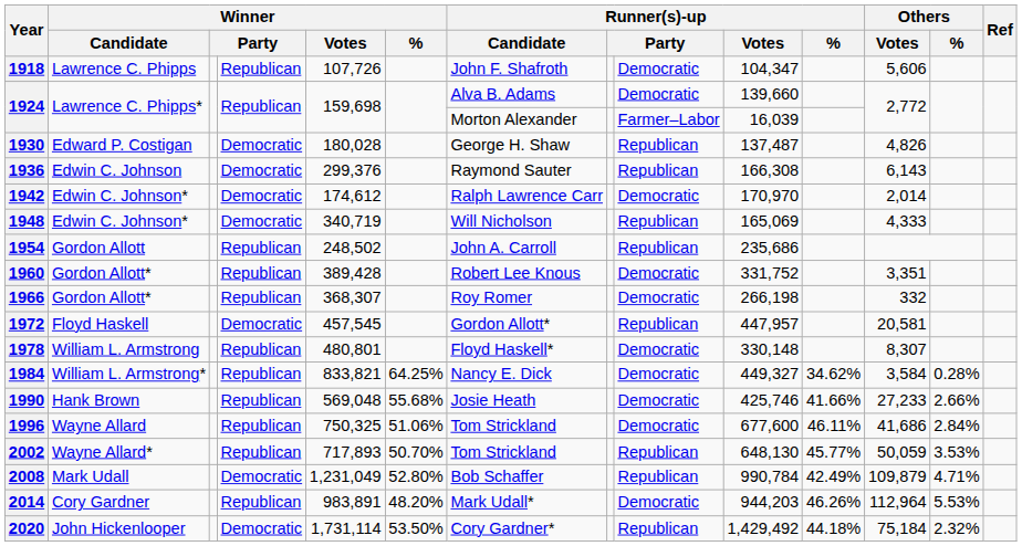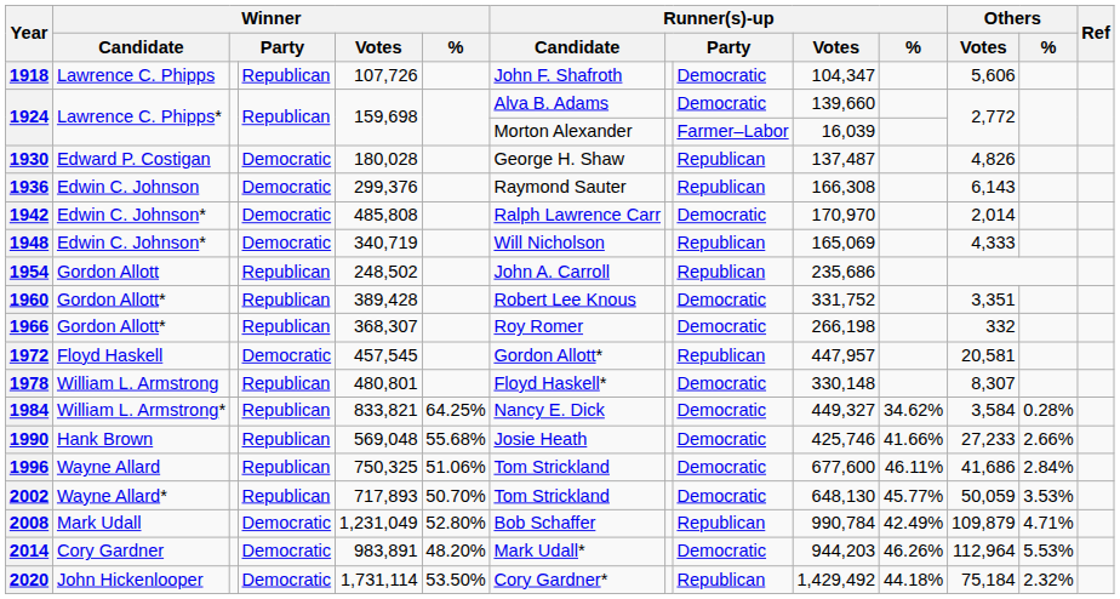1942 | Winner / Votes: 174,612 -> 485,808
2002 | column 9: Republican -> Democratic
2014 | column 4: Republican -> Democratic
